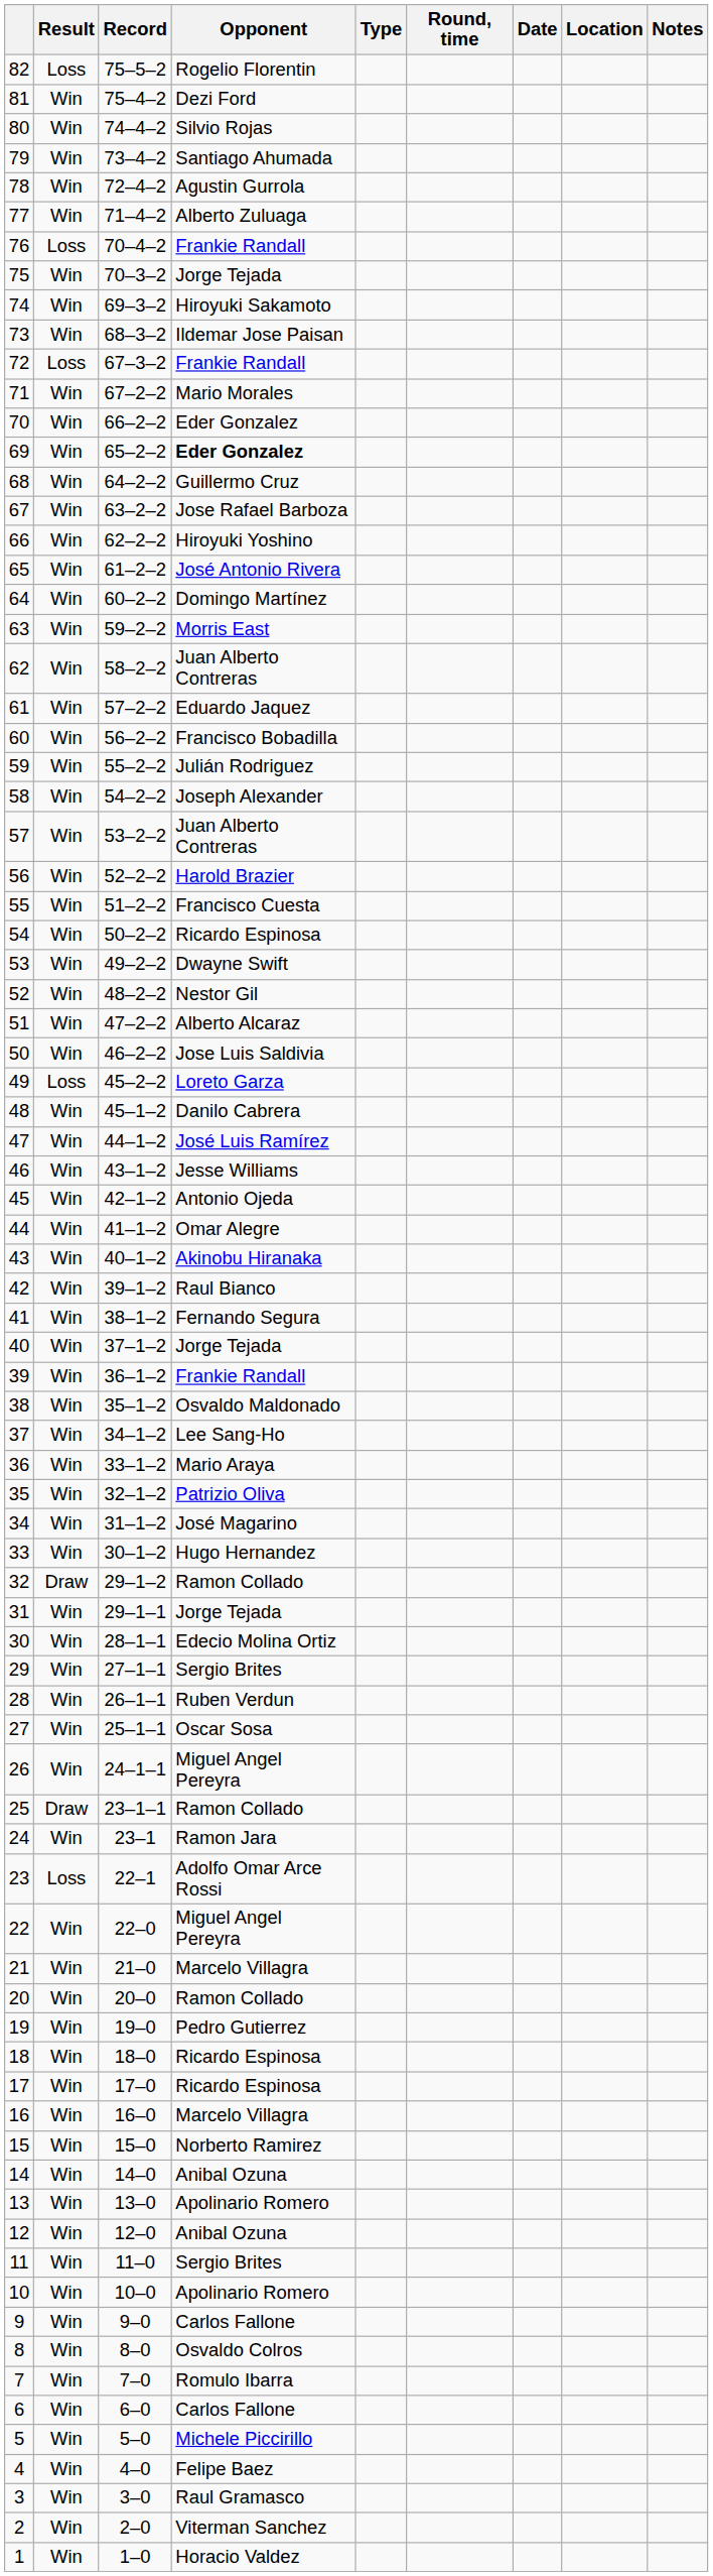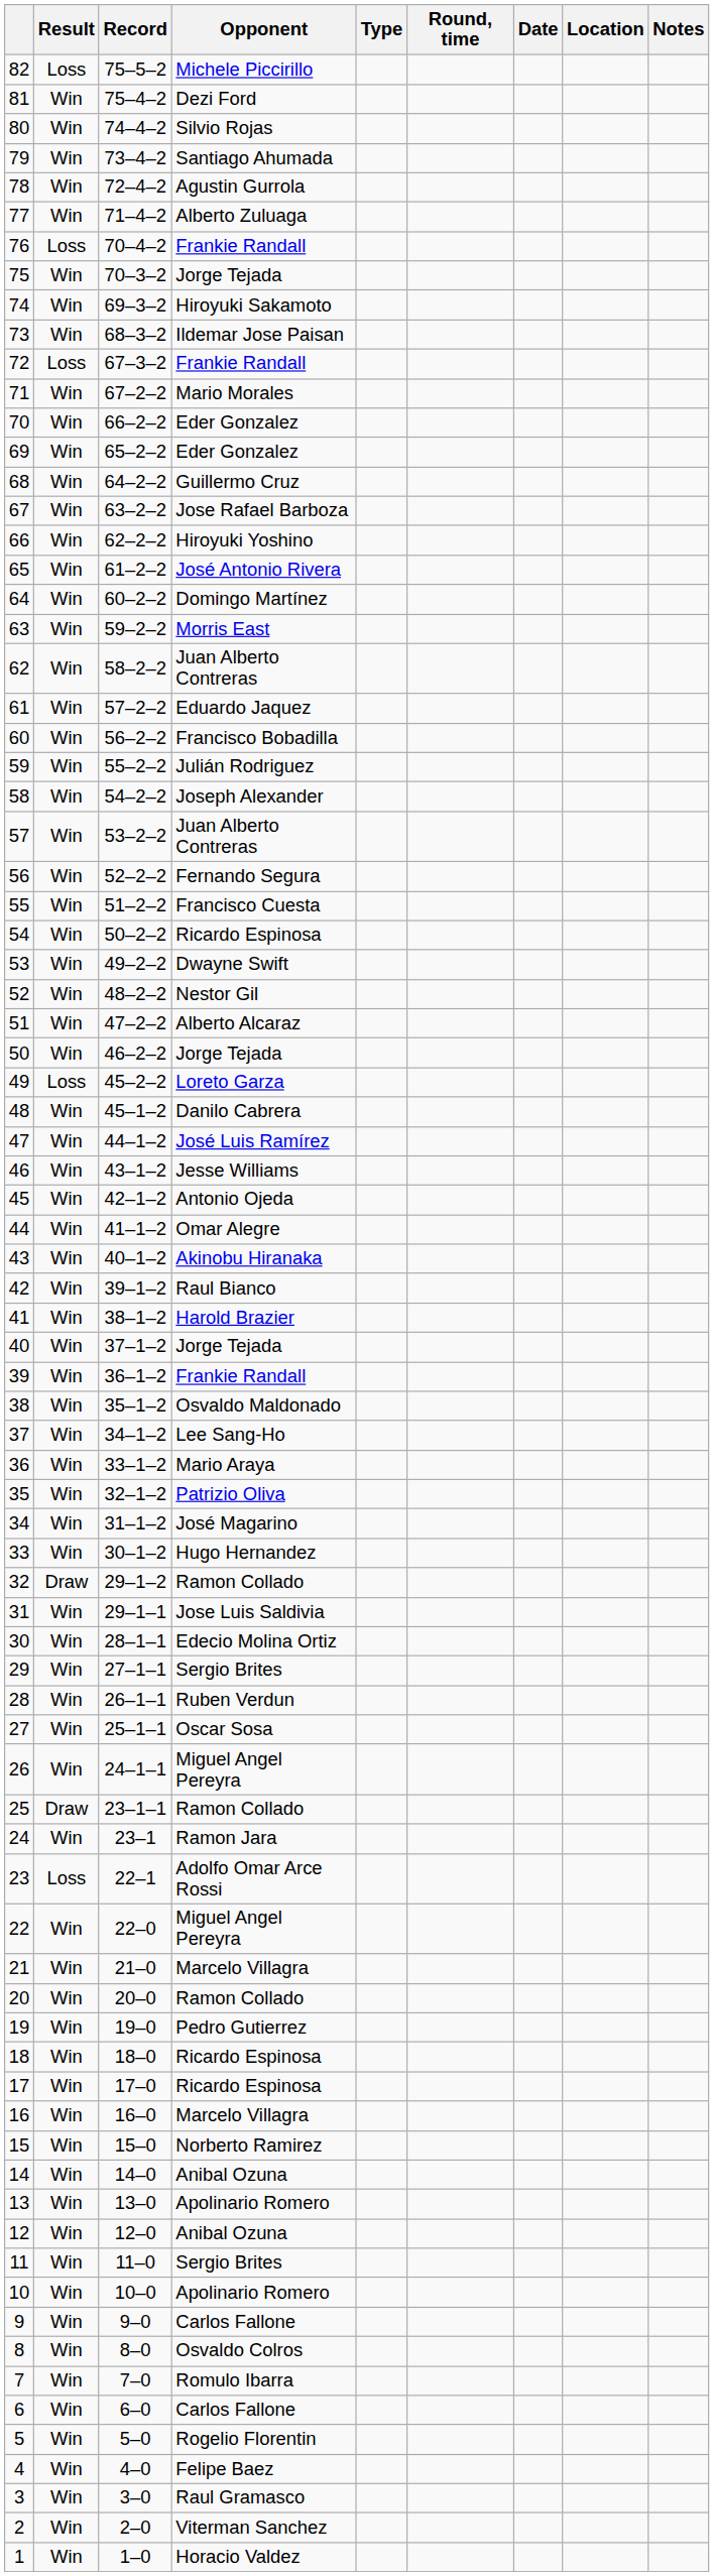82 | Opponent: Rogelio Florentin -> Michele Piccirillo
69 | Opponent: bold -> normal
56 | Opponent: Harold Brazier -> Fernando Segura
50 | Opponent: Jose Luis Saldivia -> Jorge Tejada
41 | Opponent: Fernando Segura -> Harold Brazier
31 | Opponent: Jorge Tejada -> Jose Luis Saldivia
5 | Opponent: Michele Piccirillo -> Rogelio Florentin
